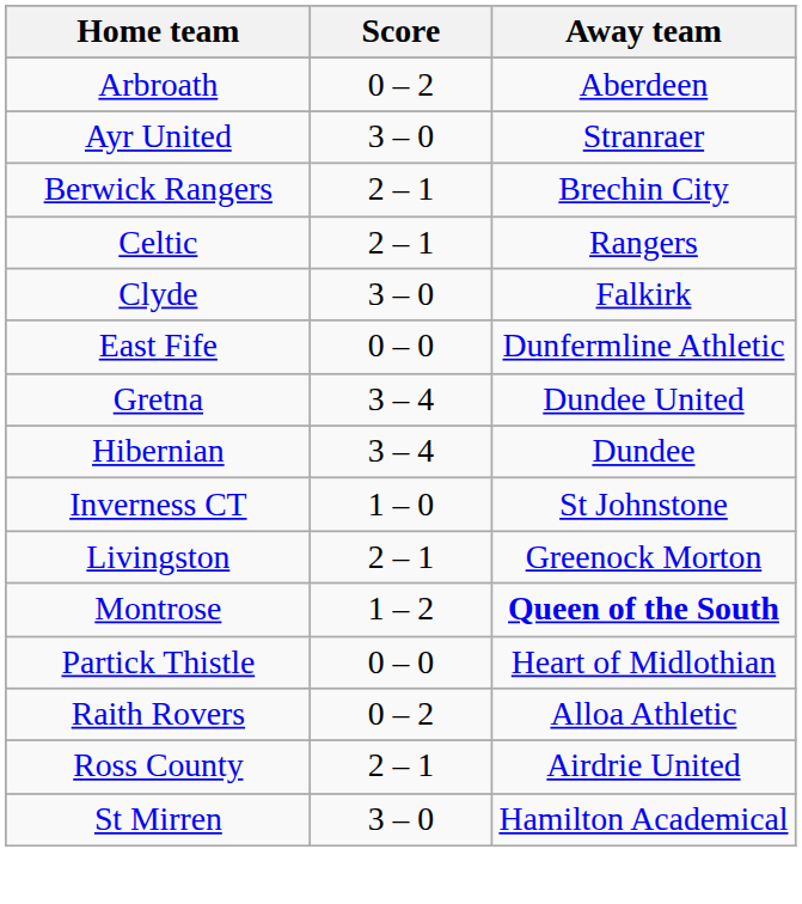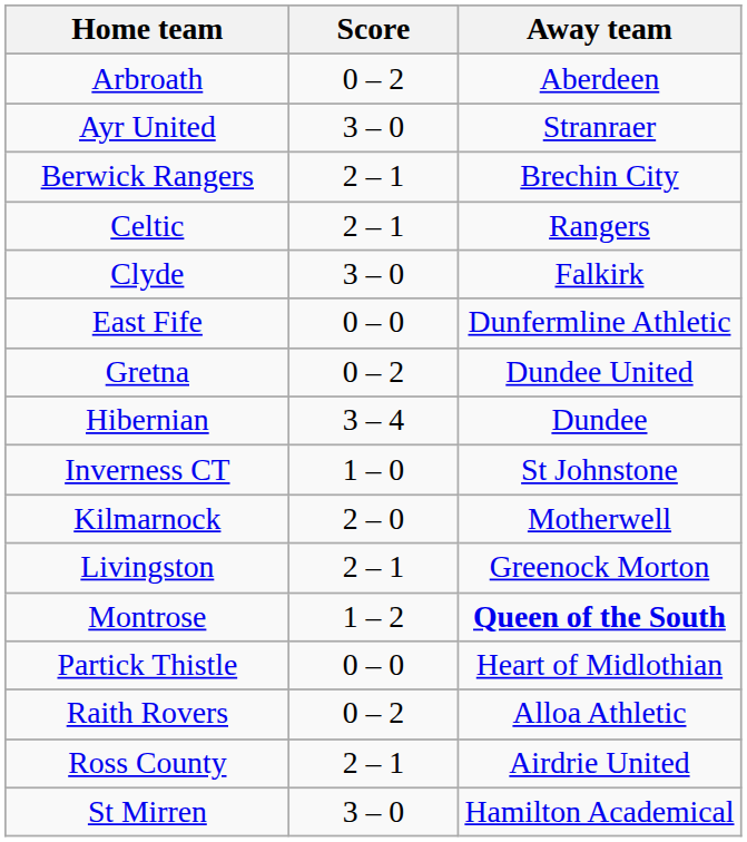Gretna | Score: 3 – 4 -> 0 – 2
+ row: Kilmarnock | 2 – 0 | Motherwell
